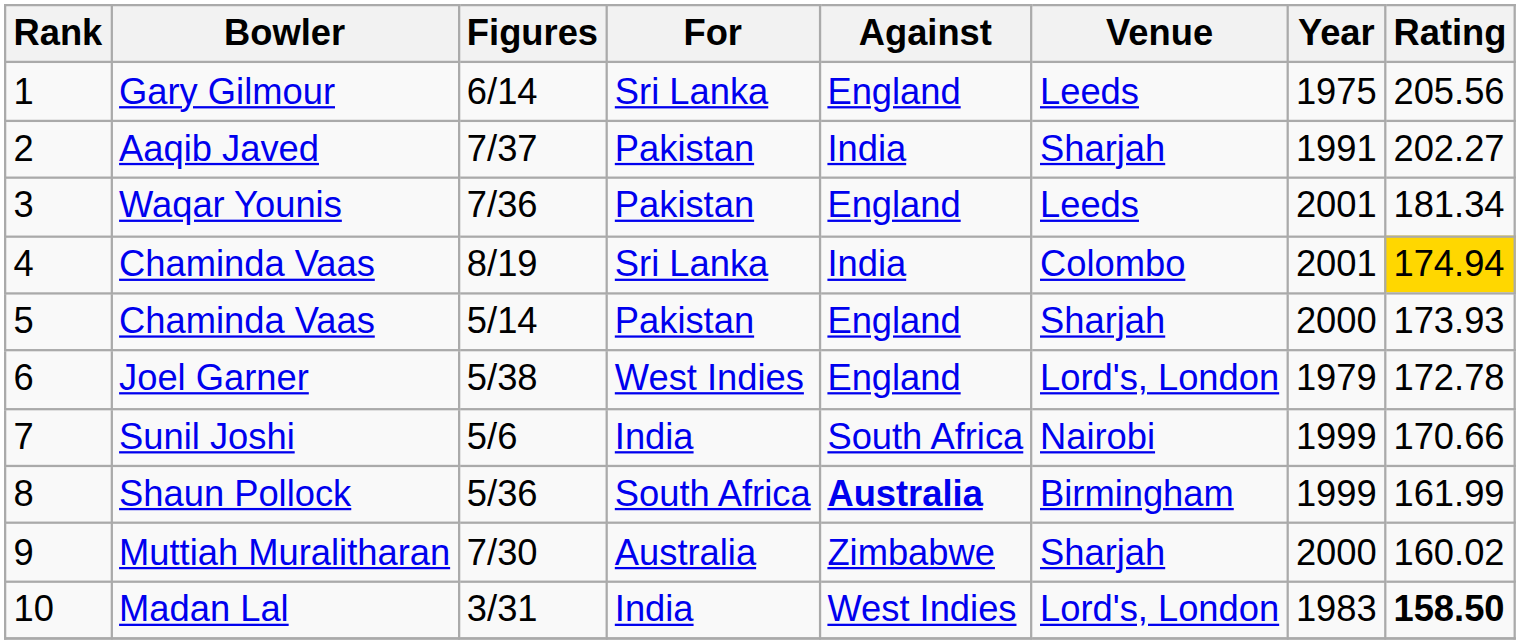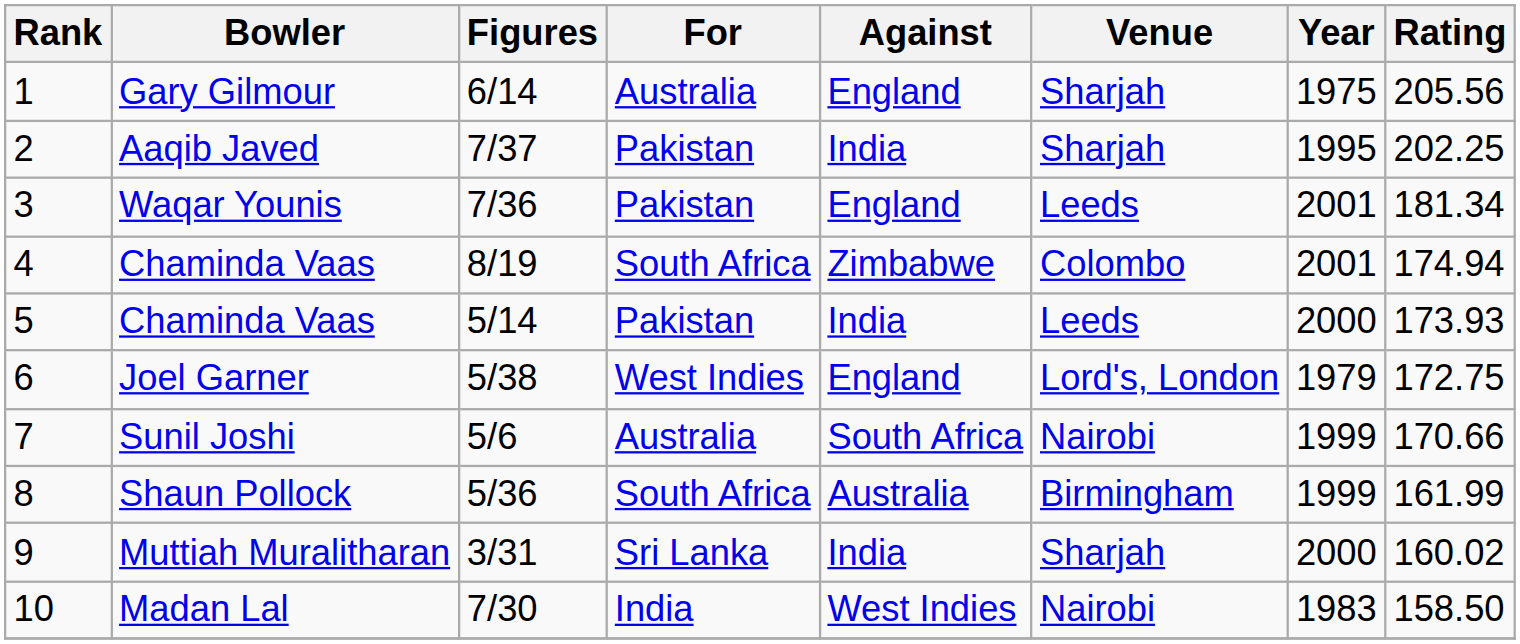Gary Gilmour | For: Sri Lanka -> Australia
Gary Gilmour | Venue: Leeds -> Sharjah
Aaqib Javed | Year: 1991 -> 1995
Aaqib Javed | Rating: 202.27 -> 202.25
4 / Chaminda Vaas | For: Sri Lanka -> South Africa
4 / Chaminda Vaas | Against: India -> Zimbabwe
4 / Chaminda Vaas | Rating: gold background -> no background
5 / Chaminda Vaas | Against: England -> India
5 / Chaminda Vaas | Venue: Sharjah -> Leeds
Joel Garner | Rating: 172.78 -> 172.75
Sunil Joshi | For: India -> Australia
Shaun Pollock | Against: bold -> normal
Muttiah Muralitharan | Figures: 7/30 -> 3/31
Muttiah Muralitharan | For: Australia -> Sri Lanka
Muttiah Muralitharan | Against: Zimbabwe -> India
Madan Lal | Figures: 3/31 -> 7/30
Madan Lal | Venue: Lord's, London -> Nairobi
Madan Lal | Rating: bold -> normal
